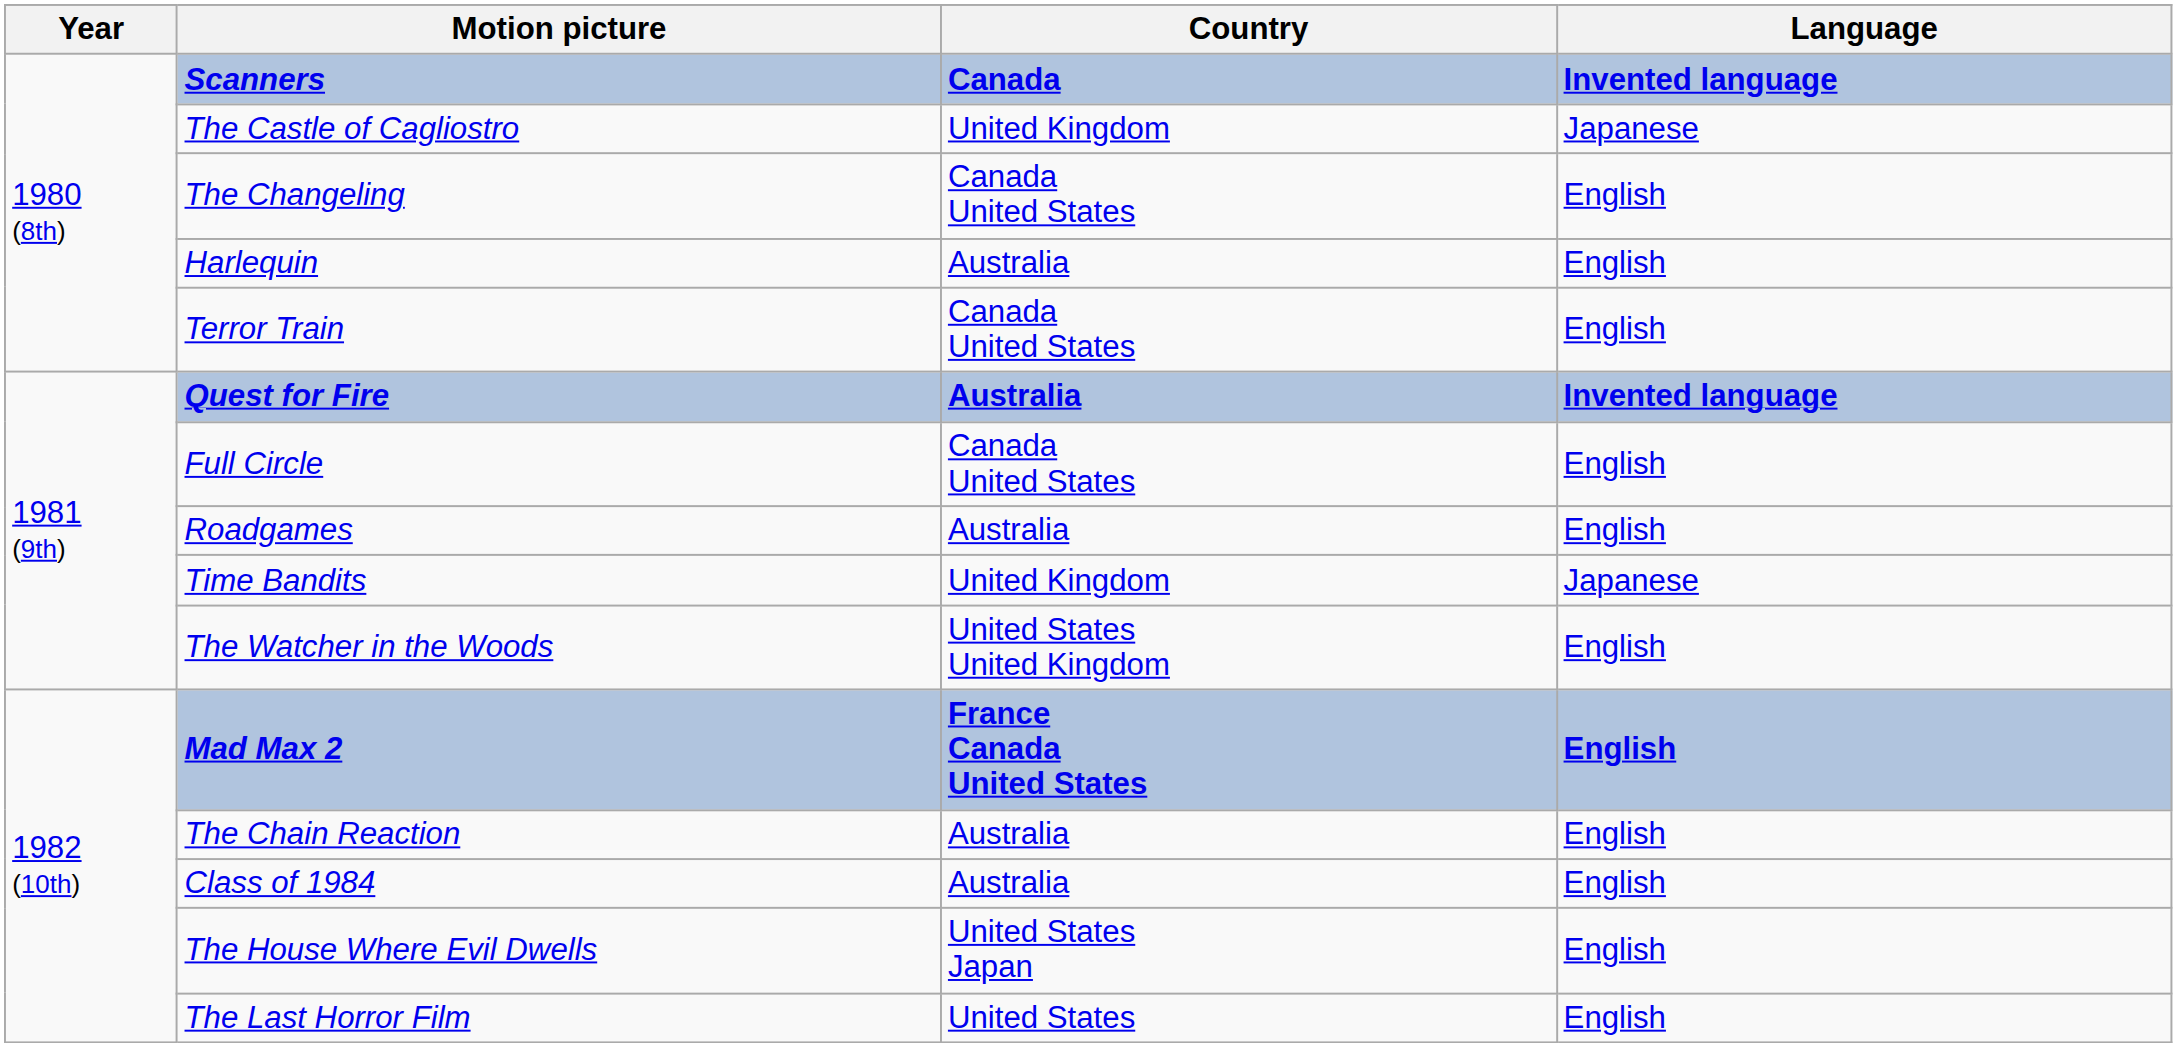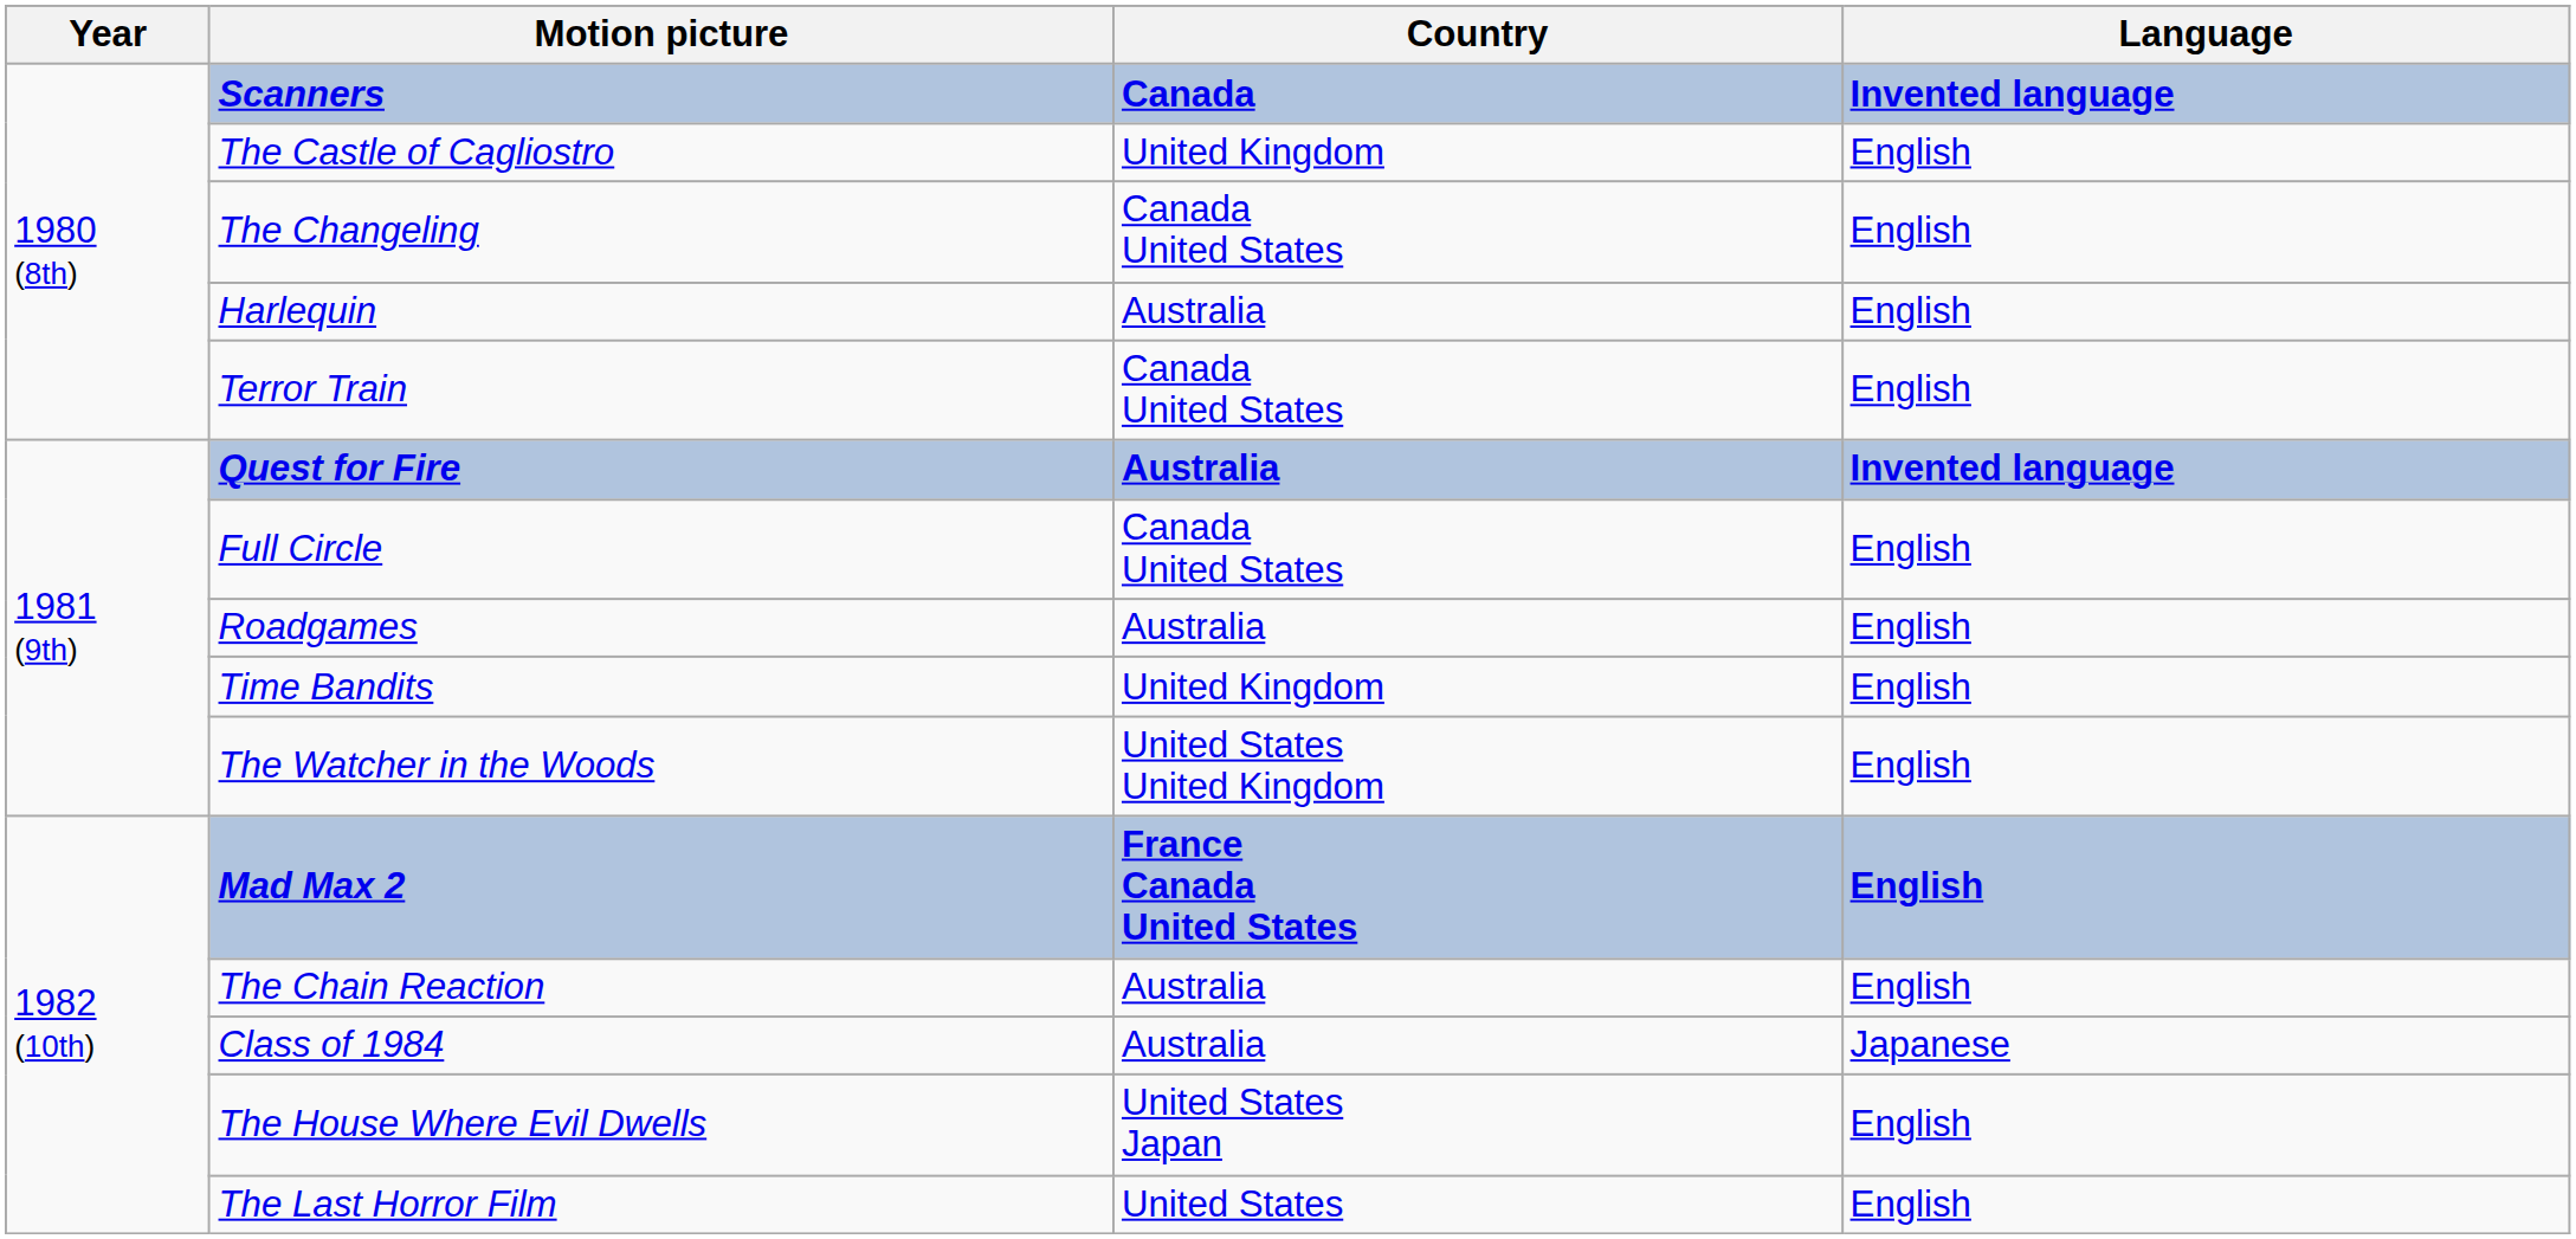The Castle of Cagliostro | Language: Japanese -> English
Time Bandits | Language: Japanese -> English
Class of 1984 | Language: English -> Japanese
